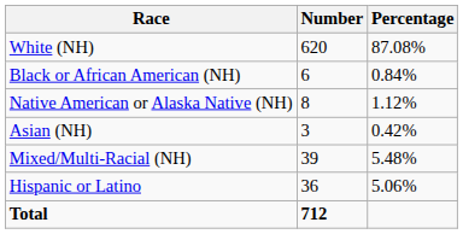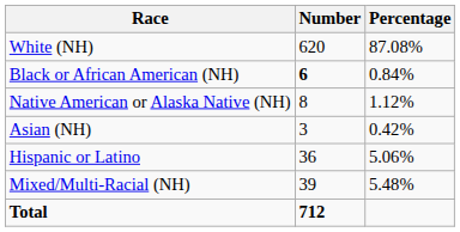Black or African American (NH) | Number: normal -> bold
rows swapped: Mixed/Multi-Racial (NH) <-> Hispanic or Latino
